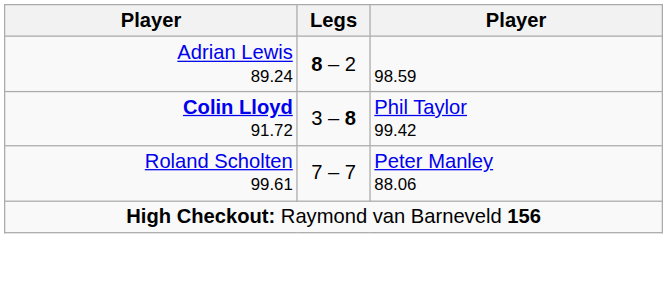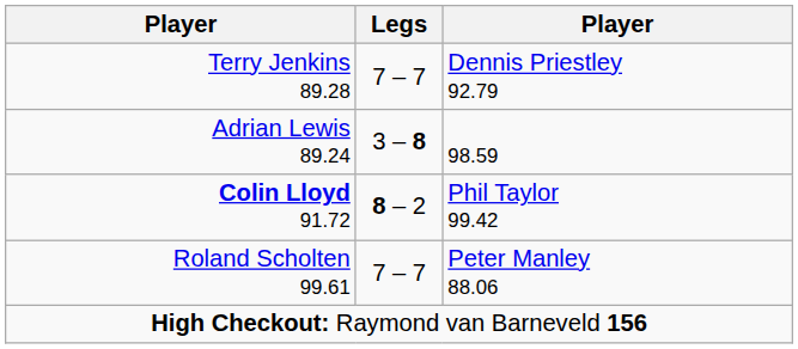+ row: Terry Jenkins 89.28 | 7 – 7 | Dennis Priestley 92.79
Adrian Lewis 89.24 | Legs: 8 – 2 -> 3 – 8
Colin Lloyd 91.72 | Legs: 3 – 8 -> 8 – 2
